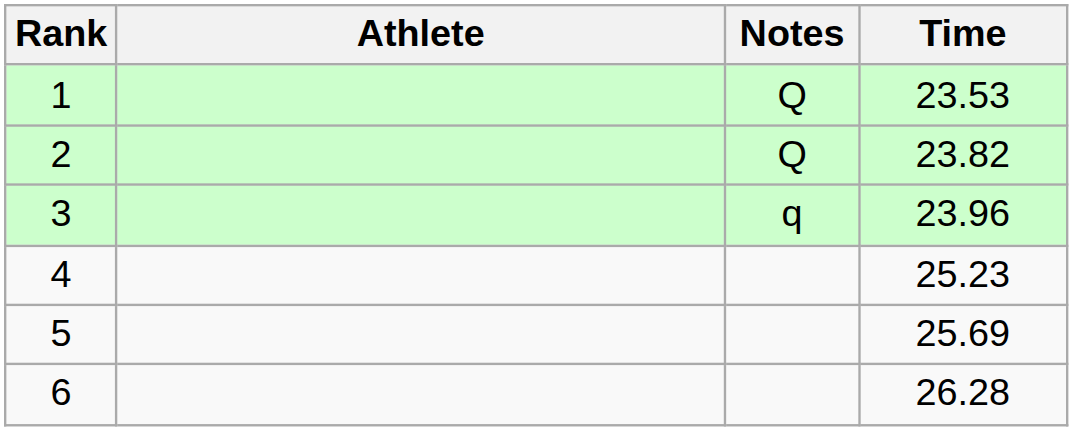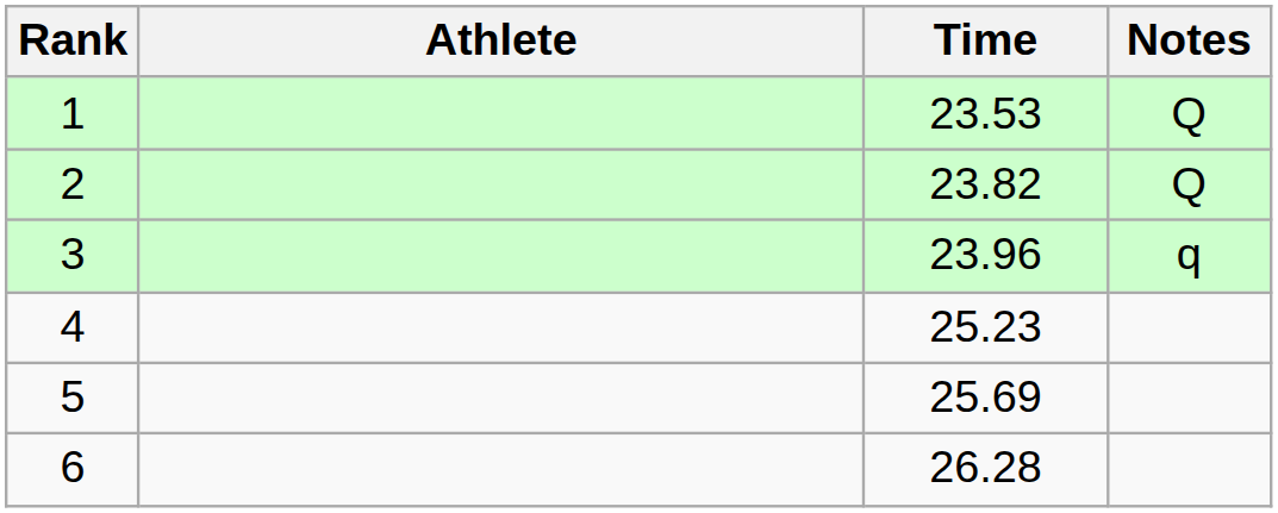columns swapped: Time <-> Notes
